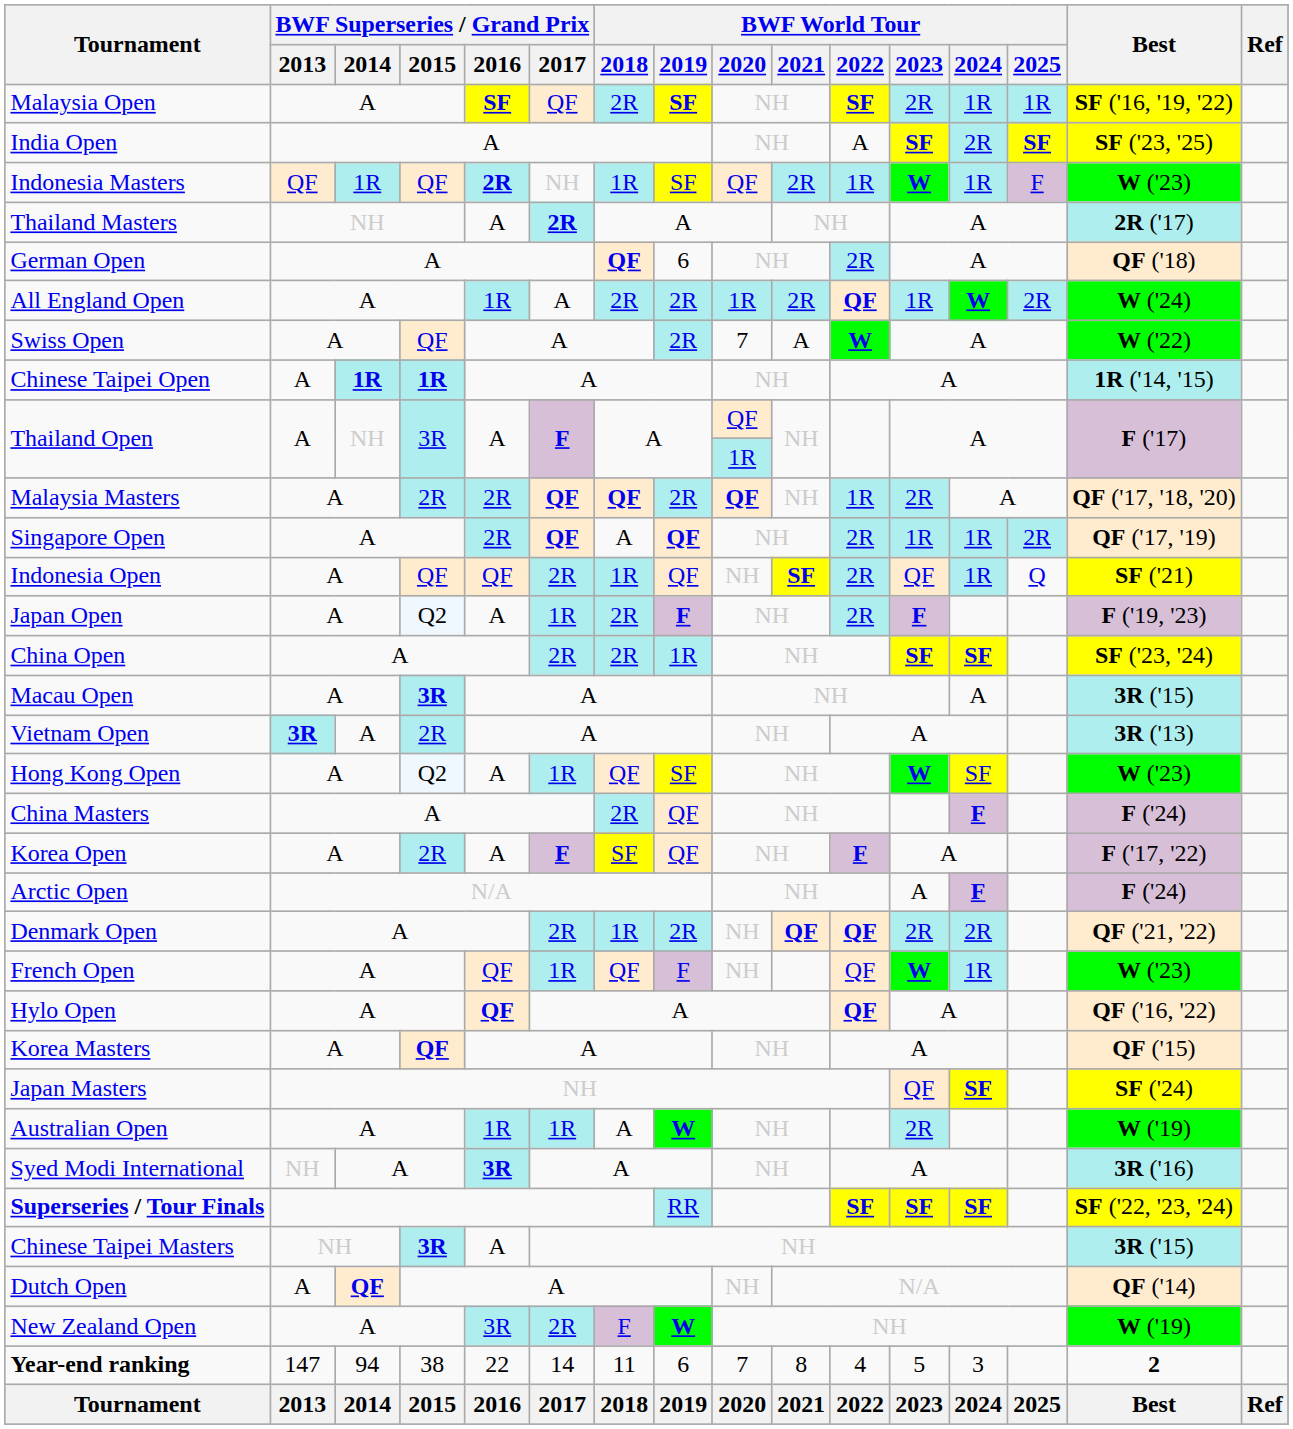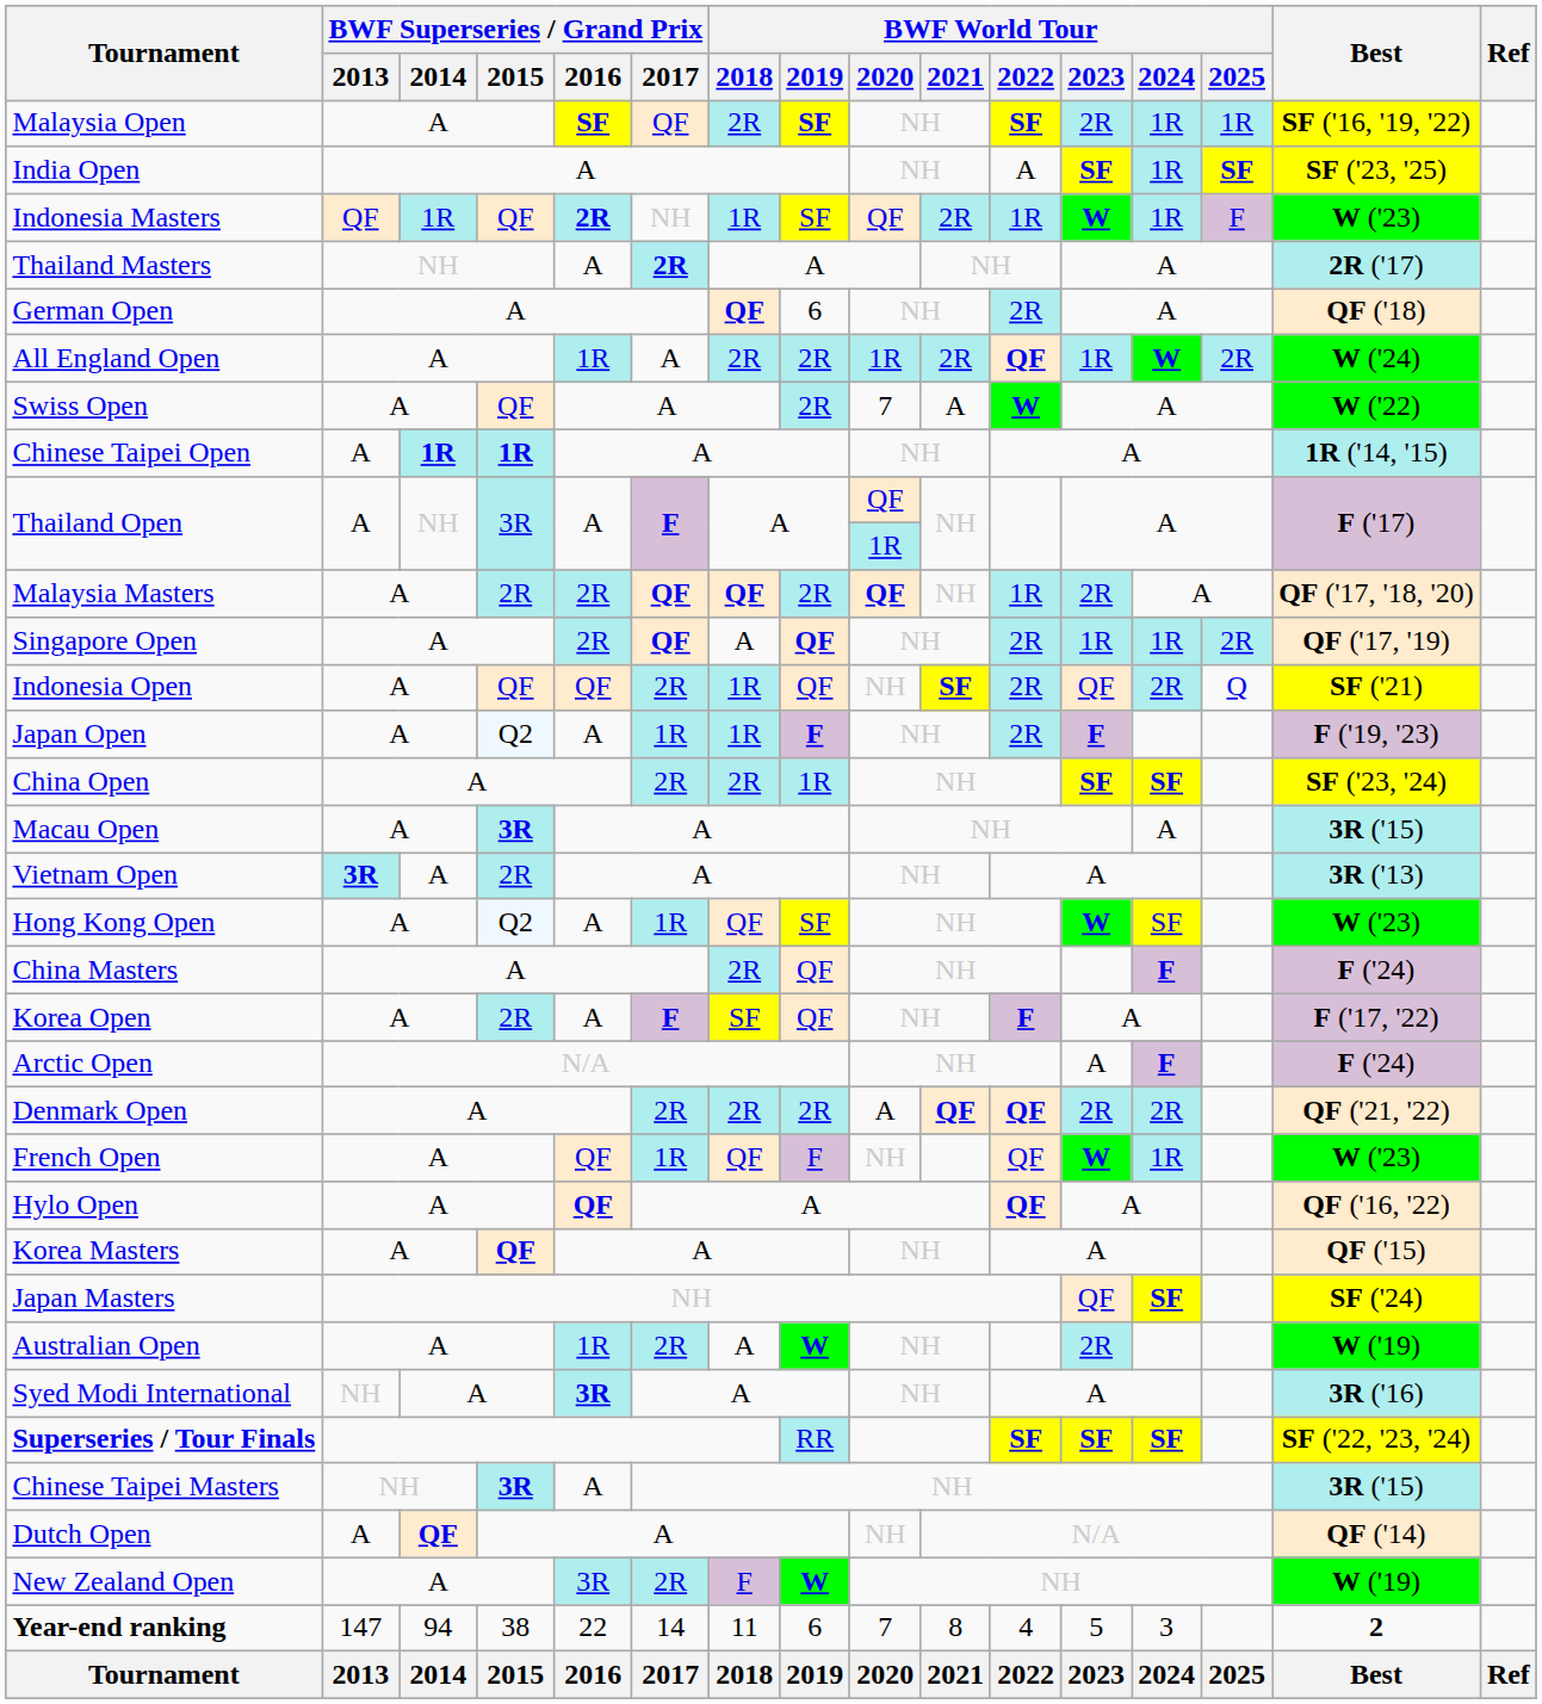India Open | BWF World Tour / 2024: 2R -> 1R
Indonesia Open | BWF World Tour / 2024: 1R -> 2R
Japan Open | BWF World Tour / 2018: 2R -> 1R
Denmark Open | BWF World Tour / 2018: 1R -> 2R
Denmark Open | BWF World Tour / 2020: NH -> A
Australian Open | BWF Superseries / Grand Prix / 2017: 1R -> 2R
